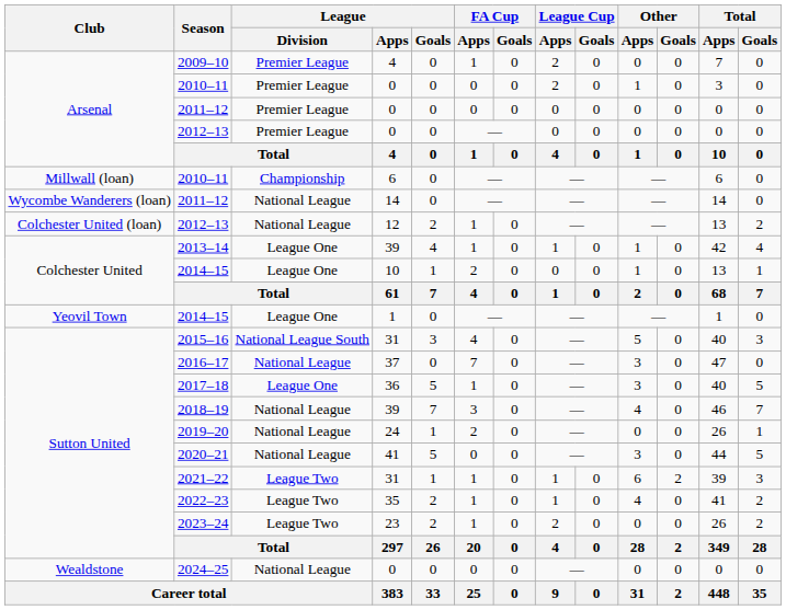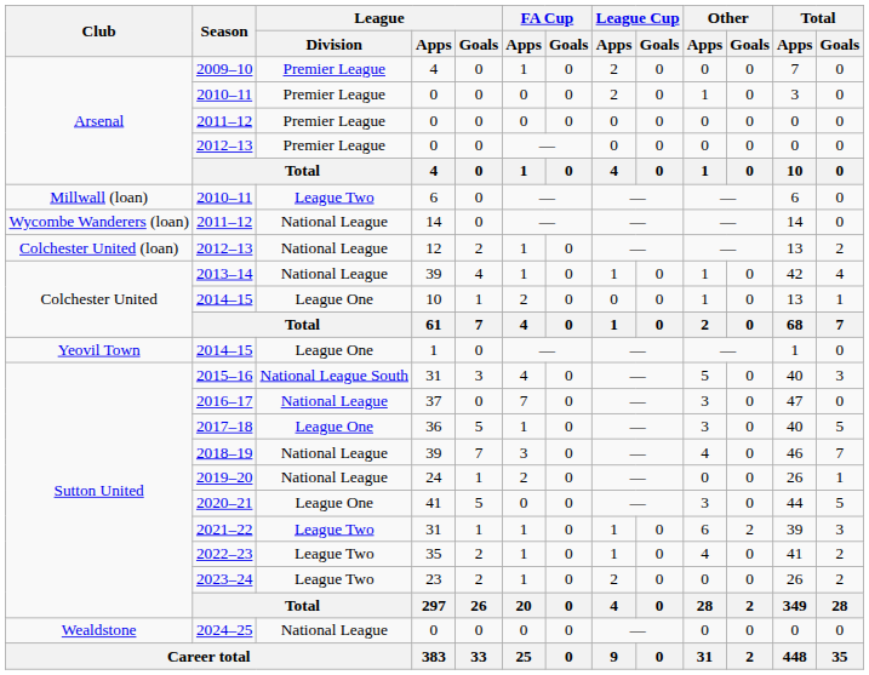2010–11 / 6 | League / Division: Championship -> League Two
2013–14 | League / Division: League One -> National League
2020–21 | League / Division: National League -> League One
